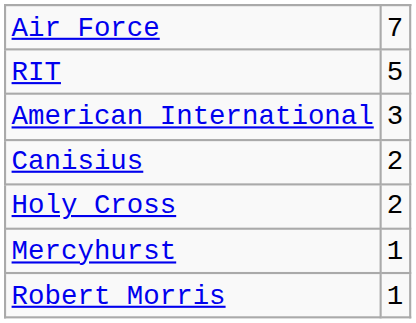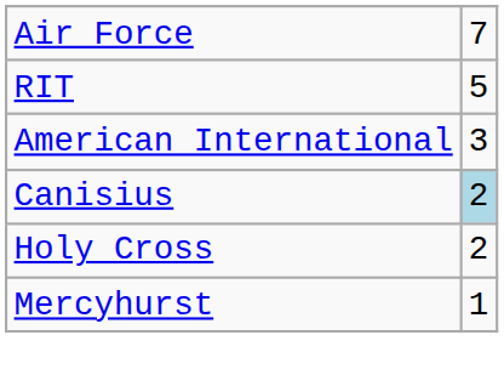Canisius | column 2: no background -> lightblue background
- row: Robert Morris | 1
